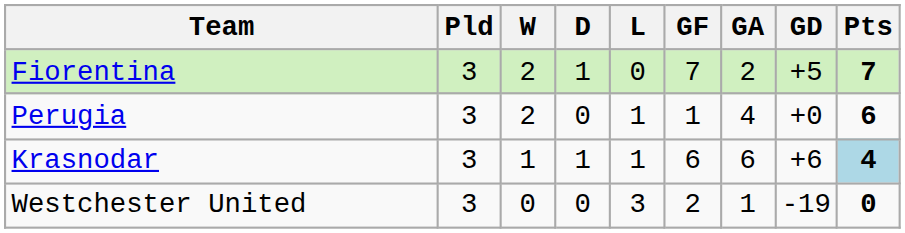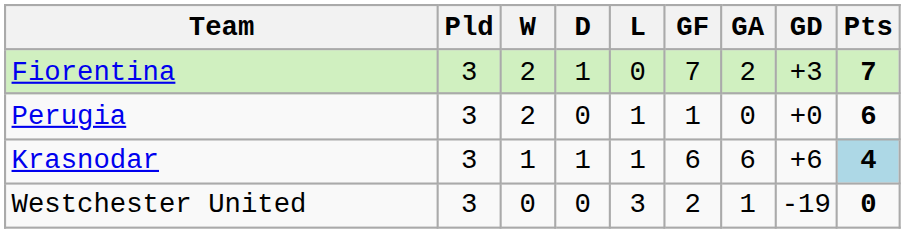Fiorentina | GD: +5 -> +3
Perugia | GA: 4 -> 0
